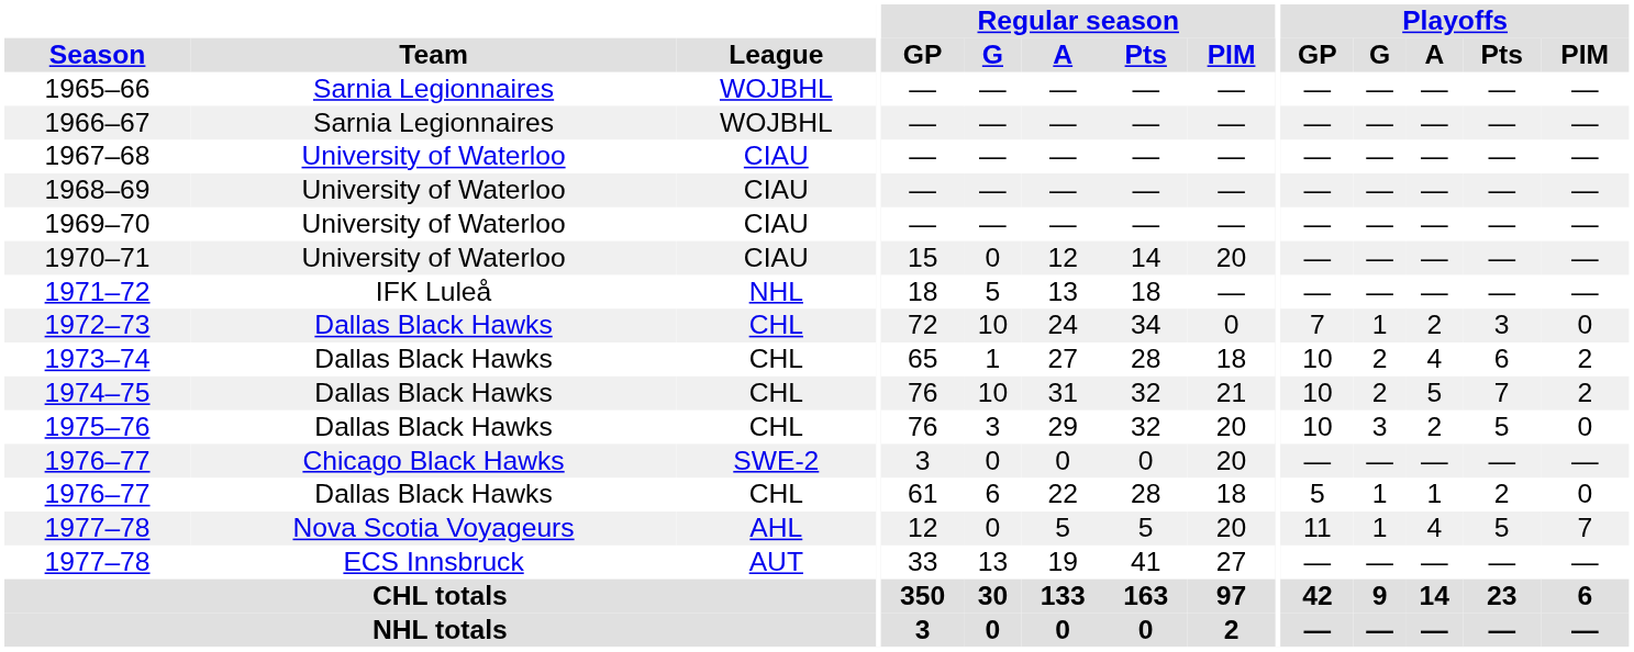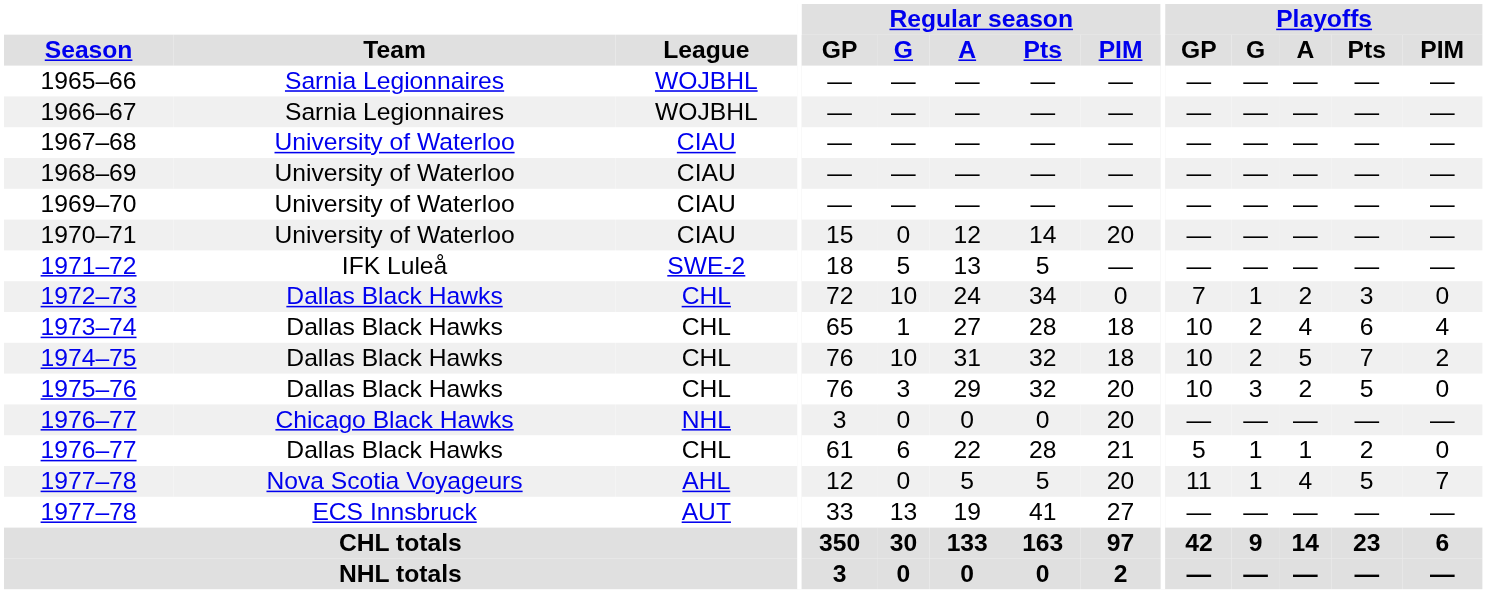1971–72 | League: NHL -> SWE-2
1971–72 | Regular season / Pts: 18 -> 5
1973–74 | Playoffs / PIM: 2 -> 4
1974–75 | Regular season / PIM: 21 -> 18
1976–77 / Chicago Black Hawks | League: SWE-2 -> NHL
1976–77 / Dallas Black Hawks | Regular season / PIM: 18 -> 21
